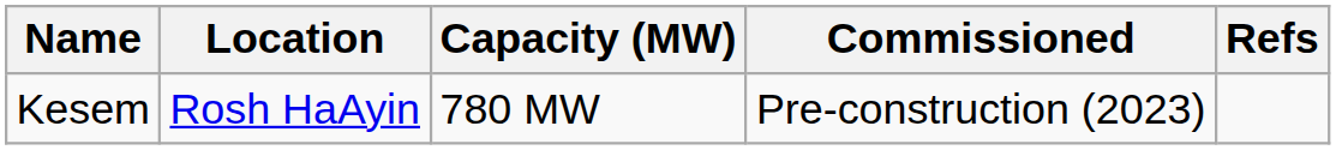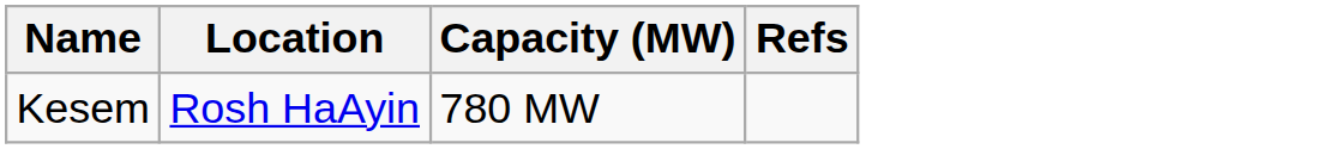- column: Commissioned | Pre-construction (2023)
